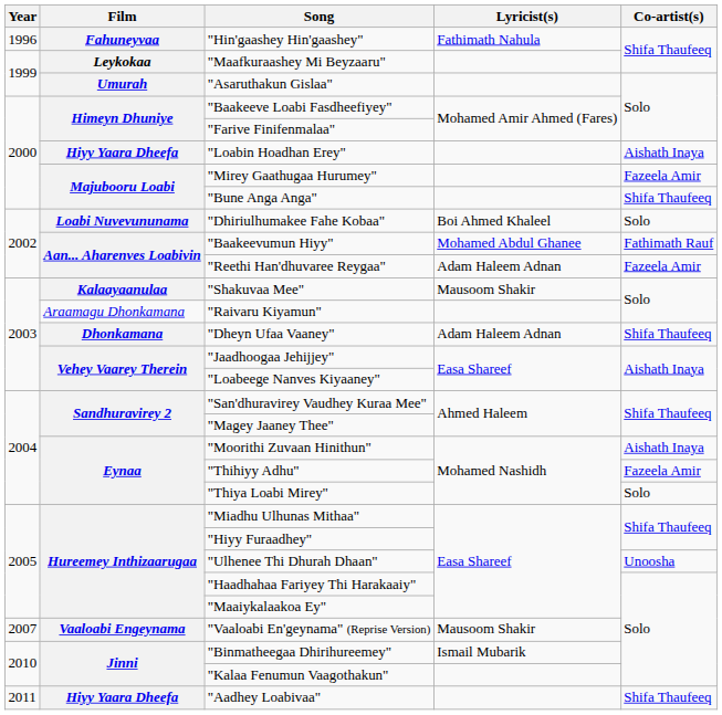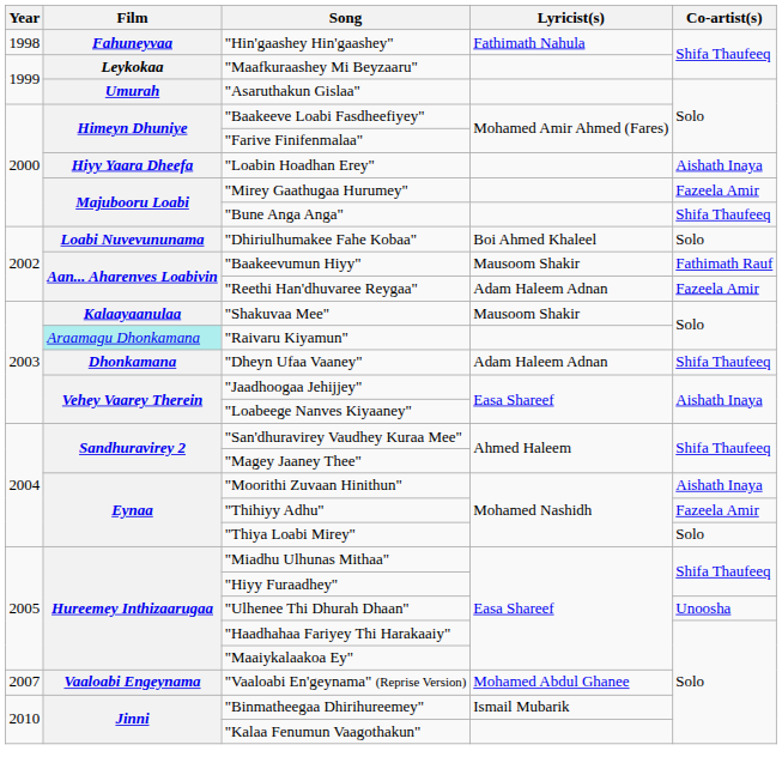"Hin'gaashey Hin'gaashey" | Year: 1996 -> 1998
"Baakeevumun Hiyy" | Lyricist(s): Mohamed Abdul Ghanee -> Mausoom Shakir
"Raivaru Kiyamun" | Film: no background -> paleturquoise background
"Vaaloabi En'geynama" (Reprise Version) | Lyricist(s): Mausoom Shakir -> Mohamed Abdul Ghanee
- row: 2011 | Hiyy Yaara Dheefa | "Aadhey Loabivaa" | Shifa Thaufeeq
